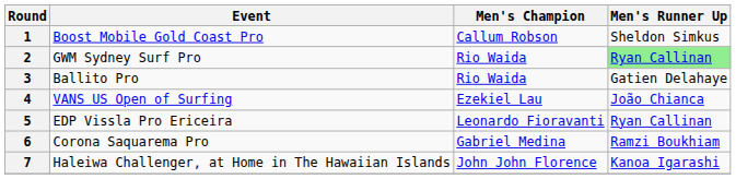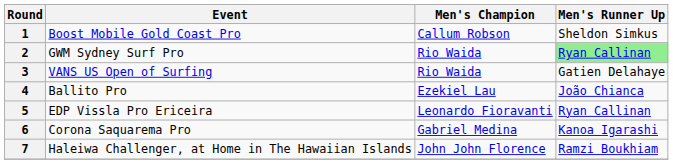3 | Event: Ballito Pro -> VANS US Open of Surfing
4 | Event: VANS US Open of Surfing -> Ballito Pro
6 | Men's Runner Up: Ramzi Boukhiam -> Kanoa Igarashi
7 | Men's Runner Up: Kanoa Igarashi -> Ramzi Boukhiam
